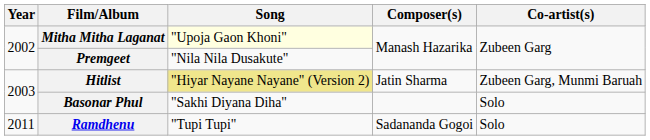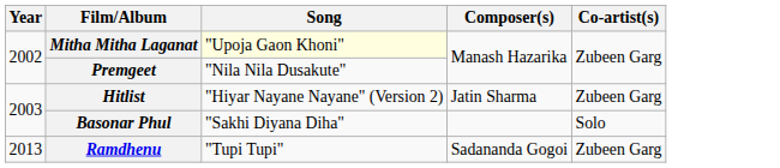Hitlist | Song: khaki background -> no background
Hitlist | Co-artist(s): Zubeen Garg, Munmi Baruah -> Zubeen Garg
Ramdhenu | Year: 2011 -> 2013
Ramdhenu | Co-artist(s): Solo -> Zubeen Garg
